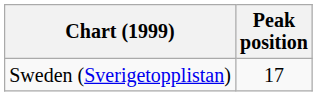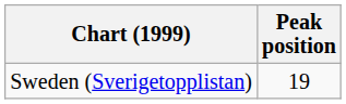Sweden (Sverigetopplistan) | Peak position: 17 -> 19
